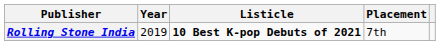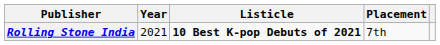Rolling Stone India | Year: 2019 -> 2021
